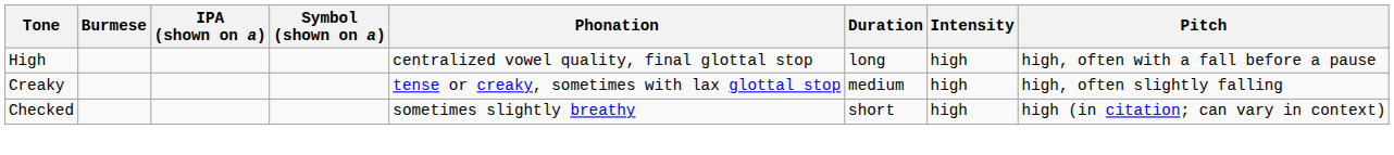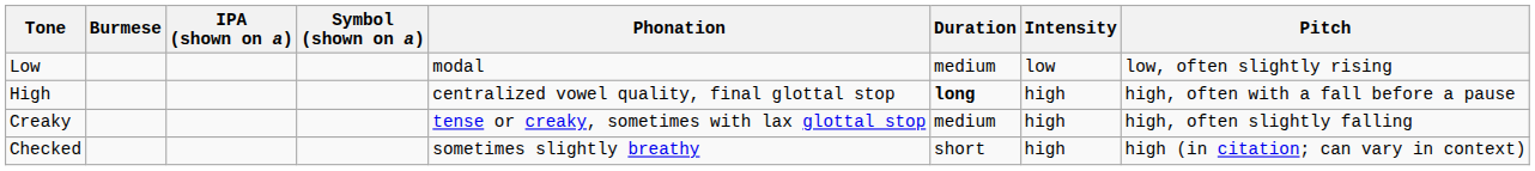+ row: Low | modal | medium | low | low, often slightly rising
High | Duration: normal -> bold
